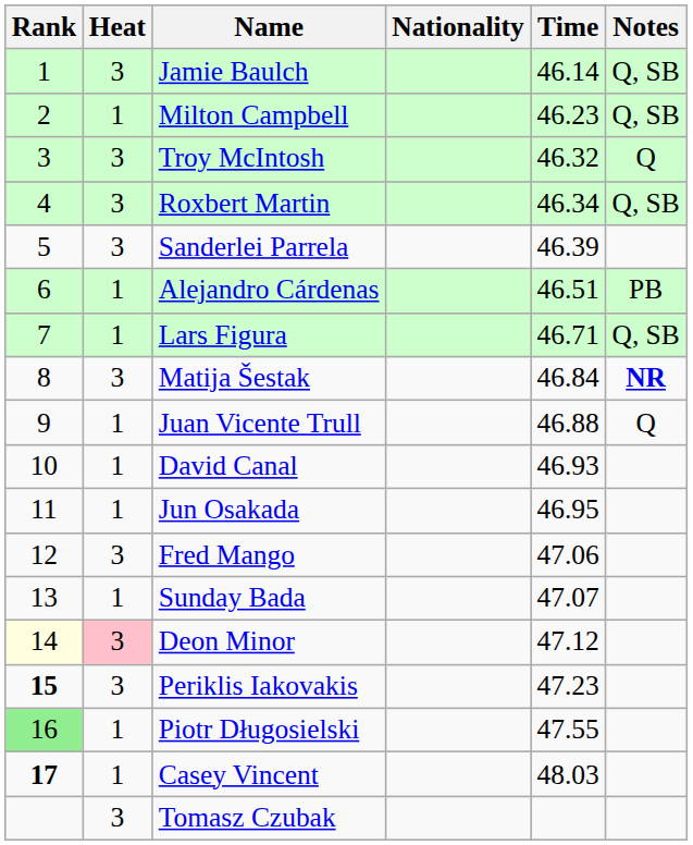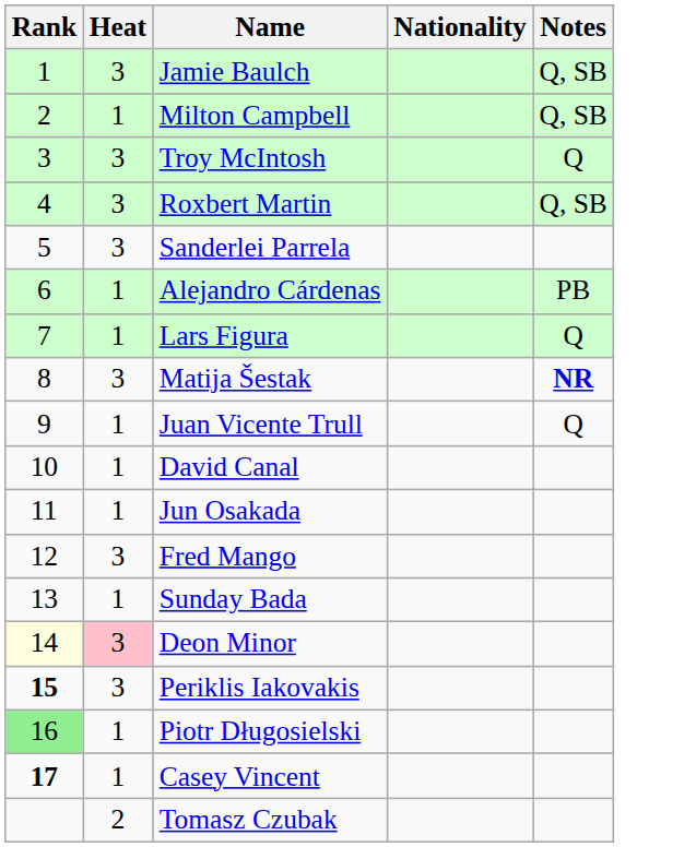- column: Time | 46.14 | 46.23 | 46.32 | 46.34 | 46.39 | 46.51 | 46.71 | 46.84 | 46.88 | 46.93 | 46.95 | 47.06 | 47.07 | 47.12 | 47.23 | 47.55 | 48.03
Lars Figura | Notes: Q, SB -> Q
Tomasz Czubak | Heat: 3 -> 2
